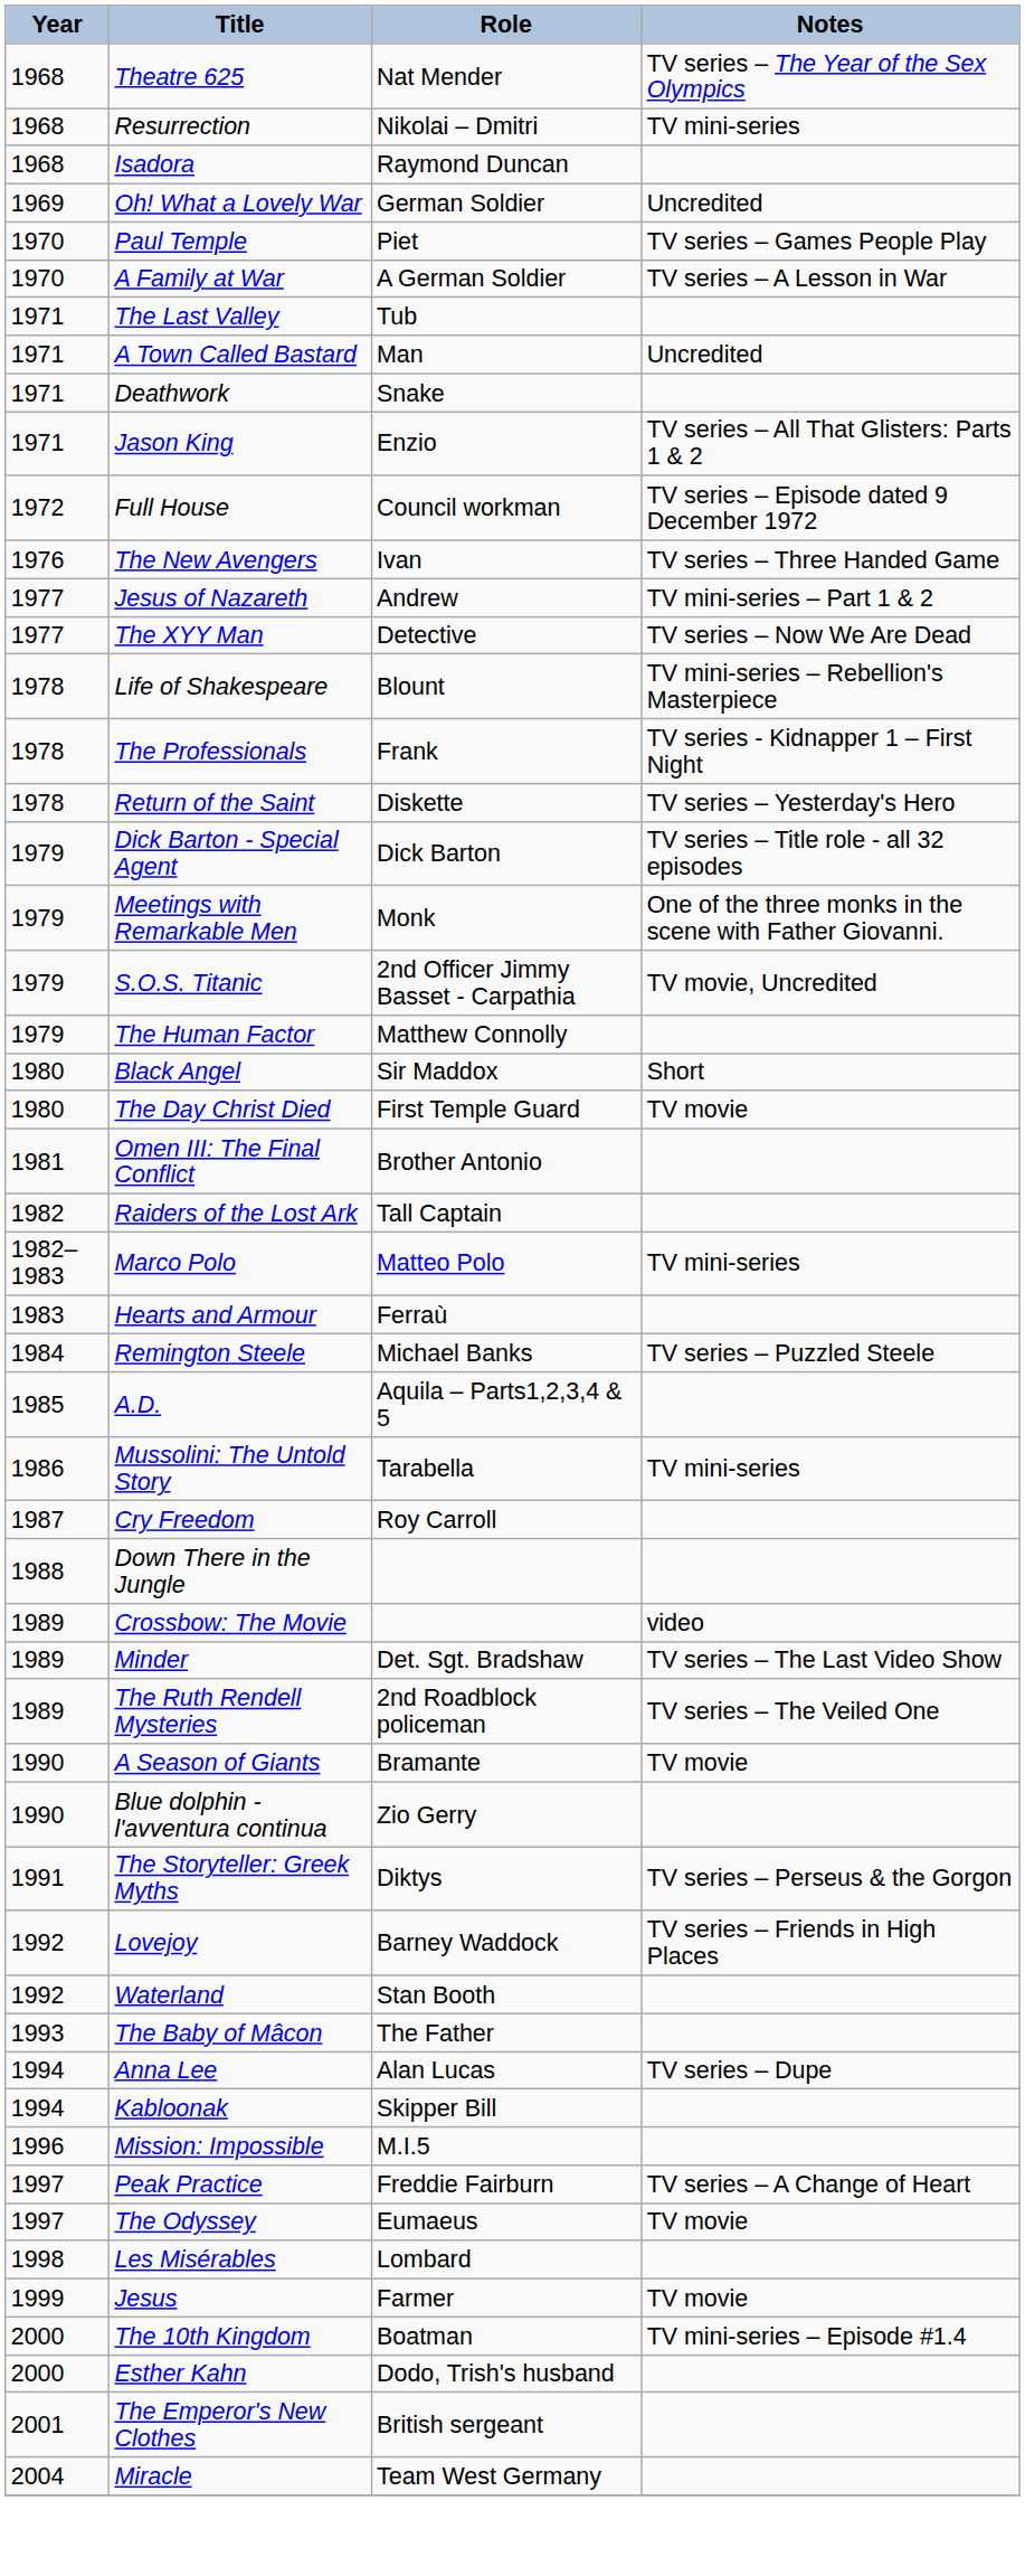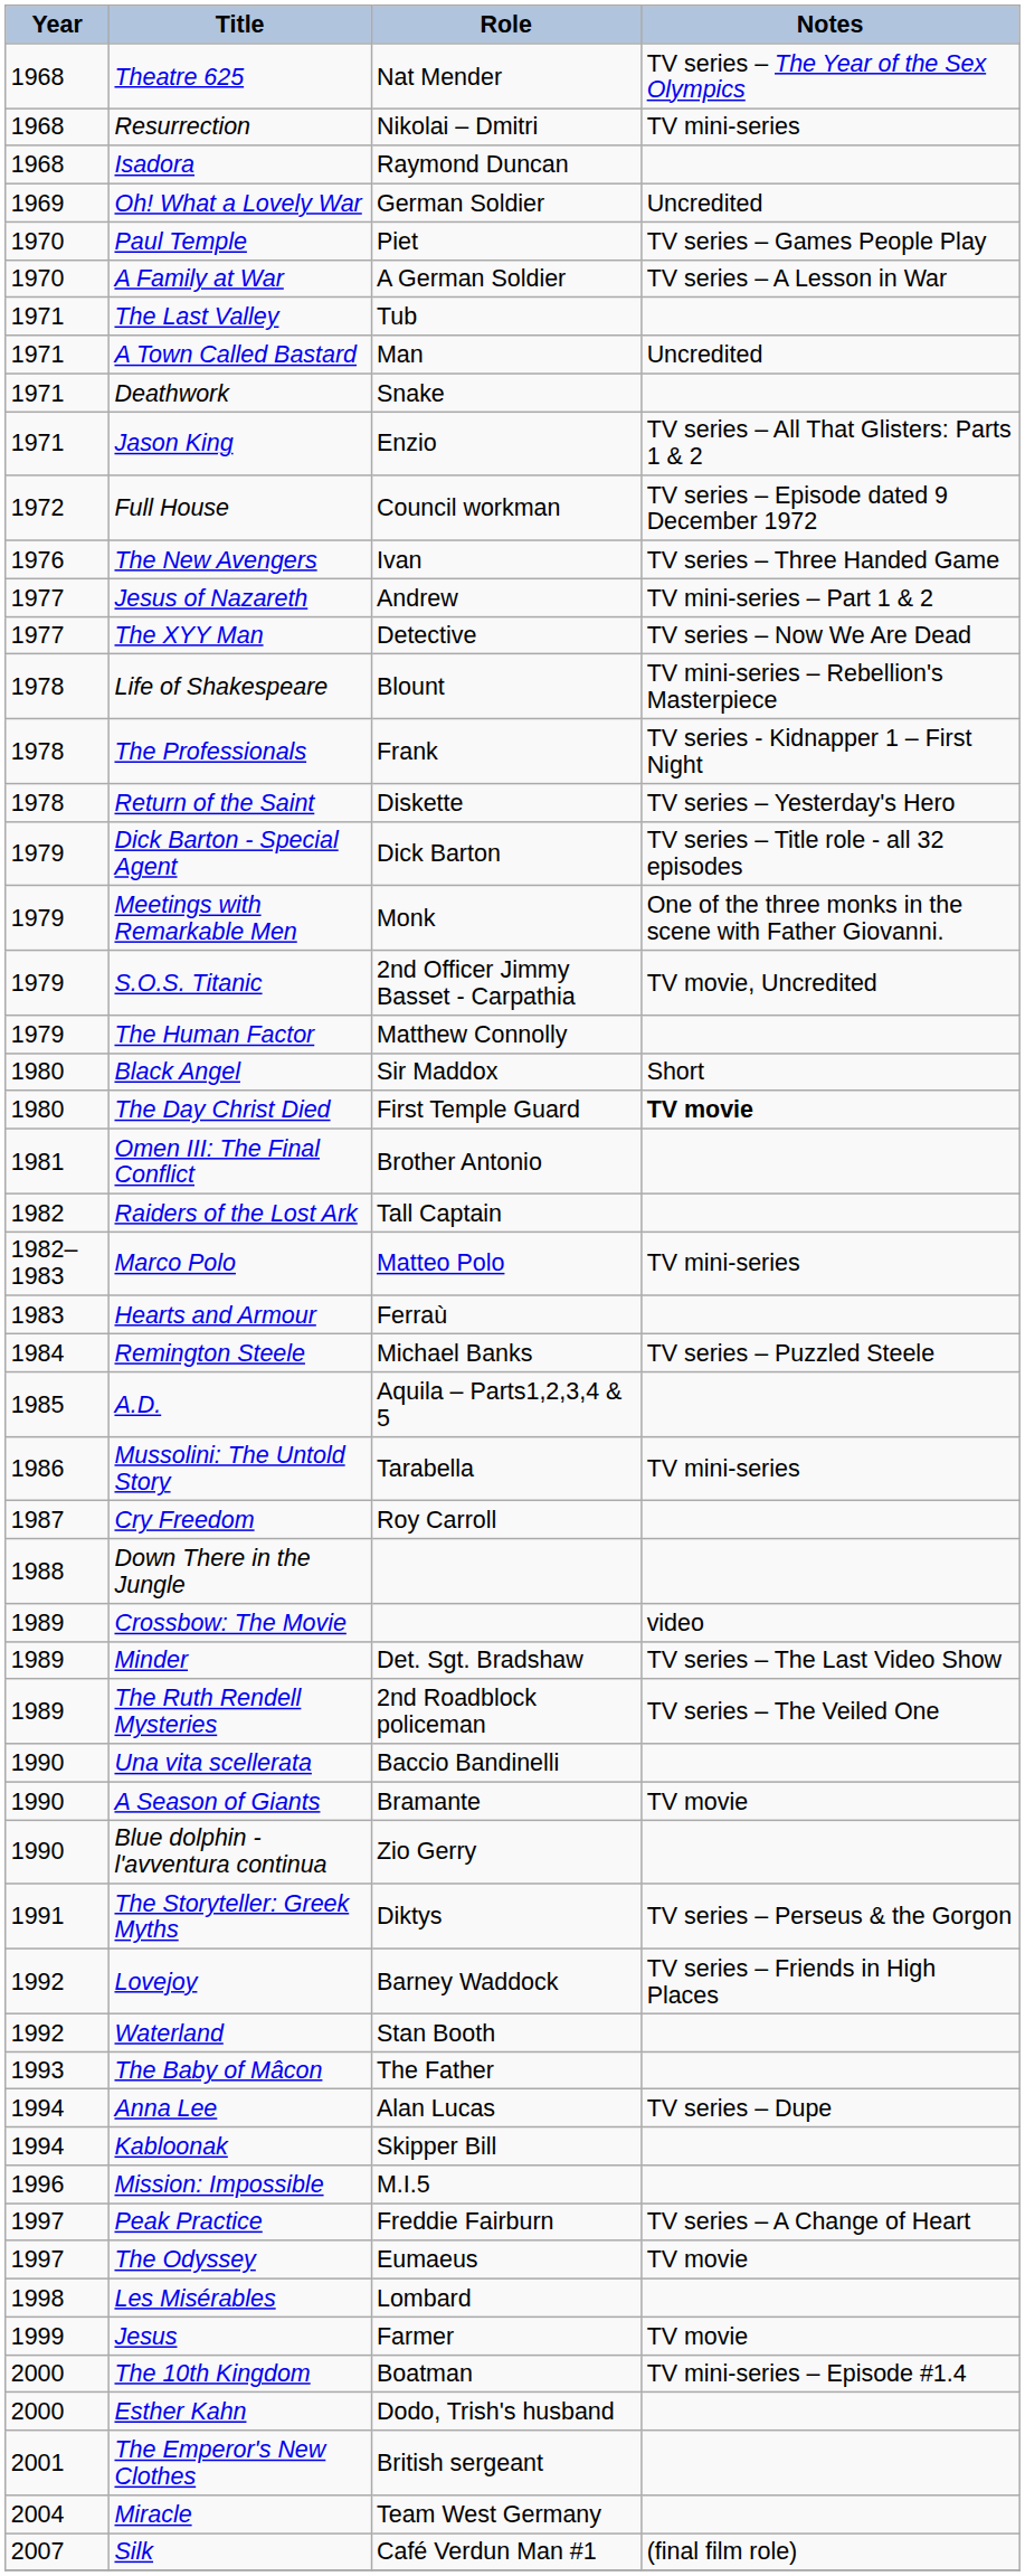The Day Christ Died | Notes: normal -> bold
+ row: 1990 | Una vita scellerata | Baccio Bandinelli
+ row: 2007 | Silk | Café Verdun Man #1 | (final film role)
